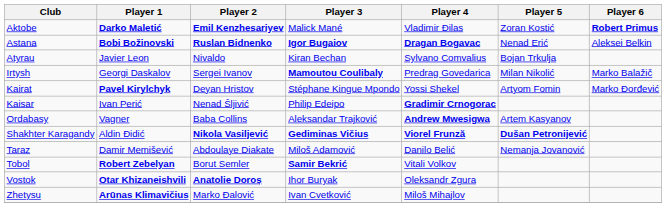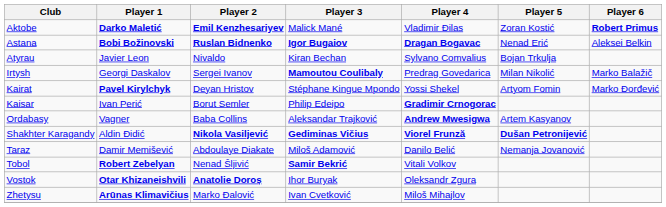Kaisar | Player 2: Nenad Šljivić -> Borut Semler
Tobol | Player 2: Borut Semler -> Nenad Šljivić
